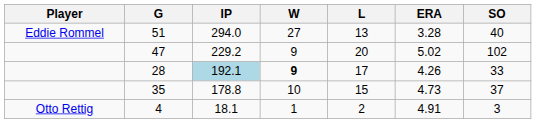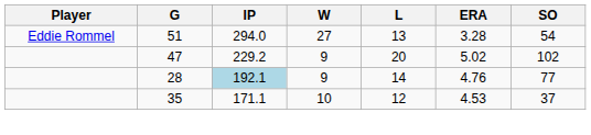51 | SO: 40 -> 54
28 | W: bold -> normal
28 | L: 17 -> 14
28 | ERA: 4.26 -> 4.76
28 | SO: 33 -> 77
35 | IP: 178.8 -> 171.1
35 | L: 15 -> 12
35 | ERA: 4.73 -> 4.53
- row: Otto Rettig | 4 | 18.1 | 1 | 2 | 4.91 | 3
